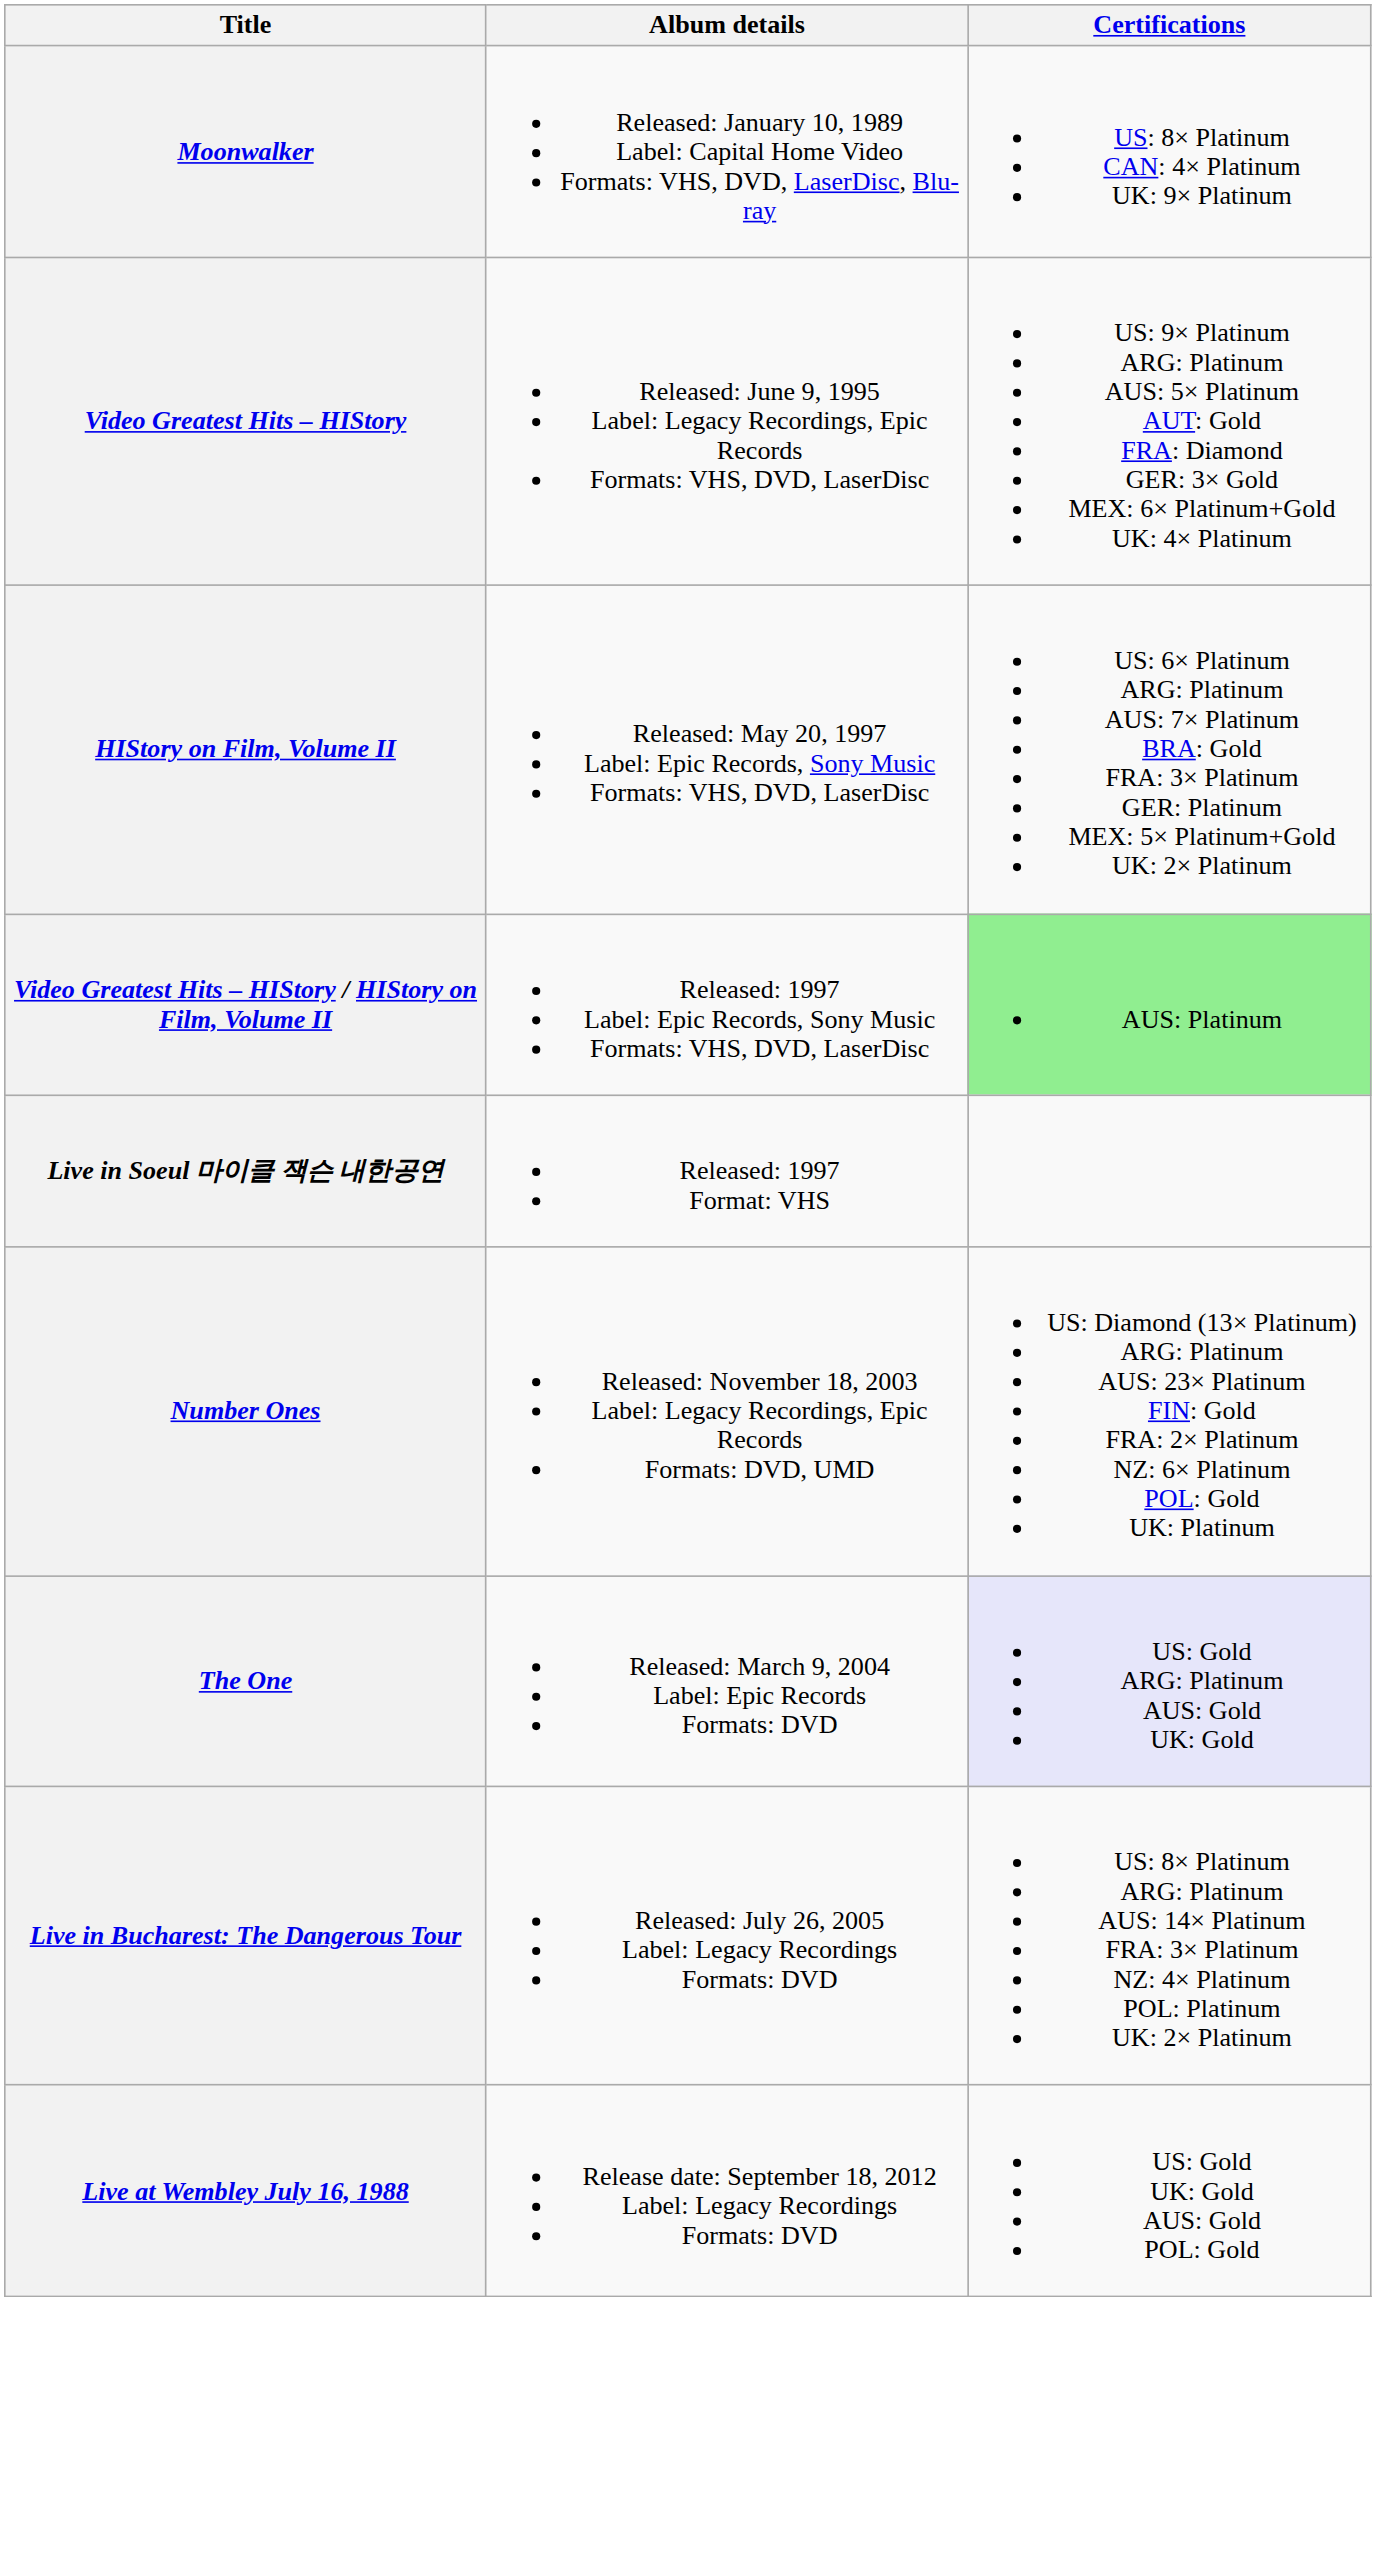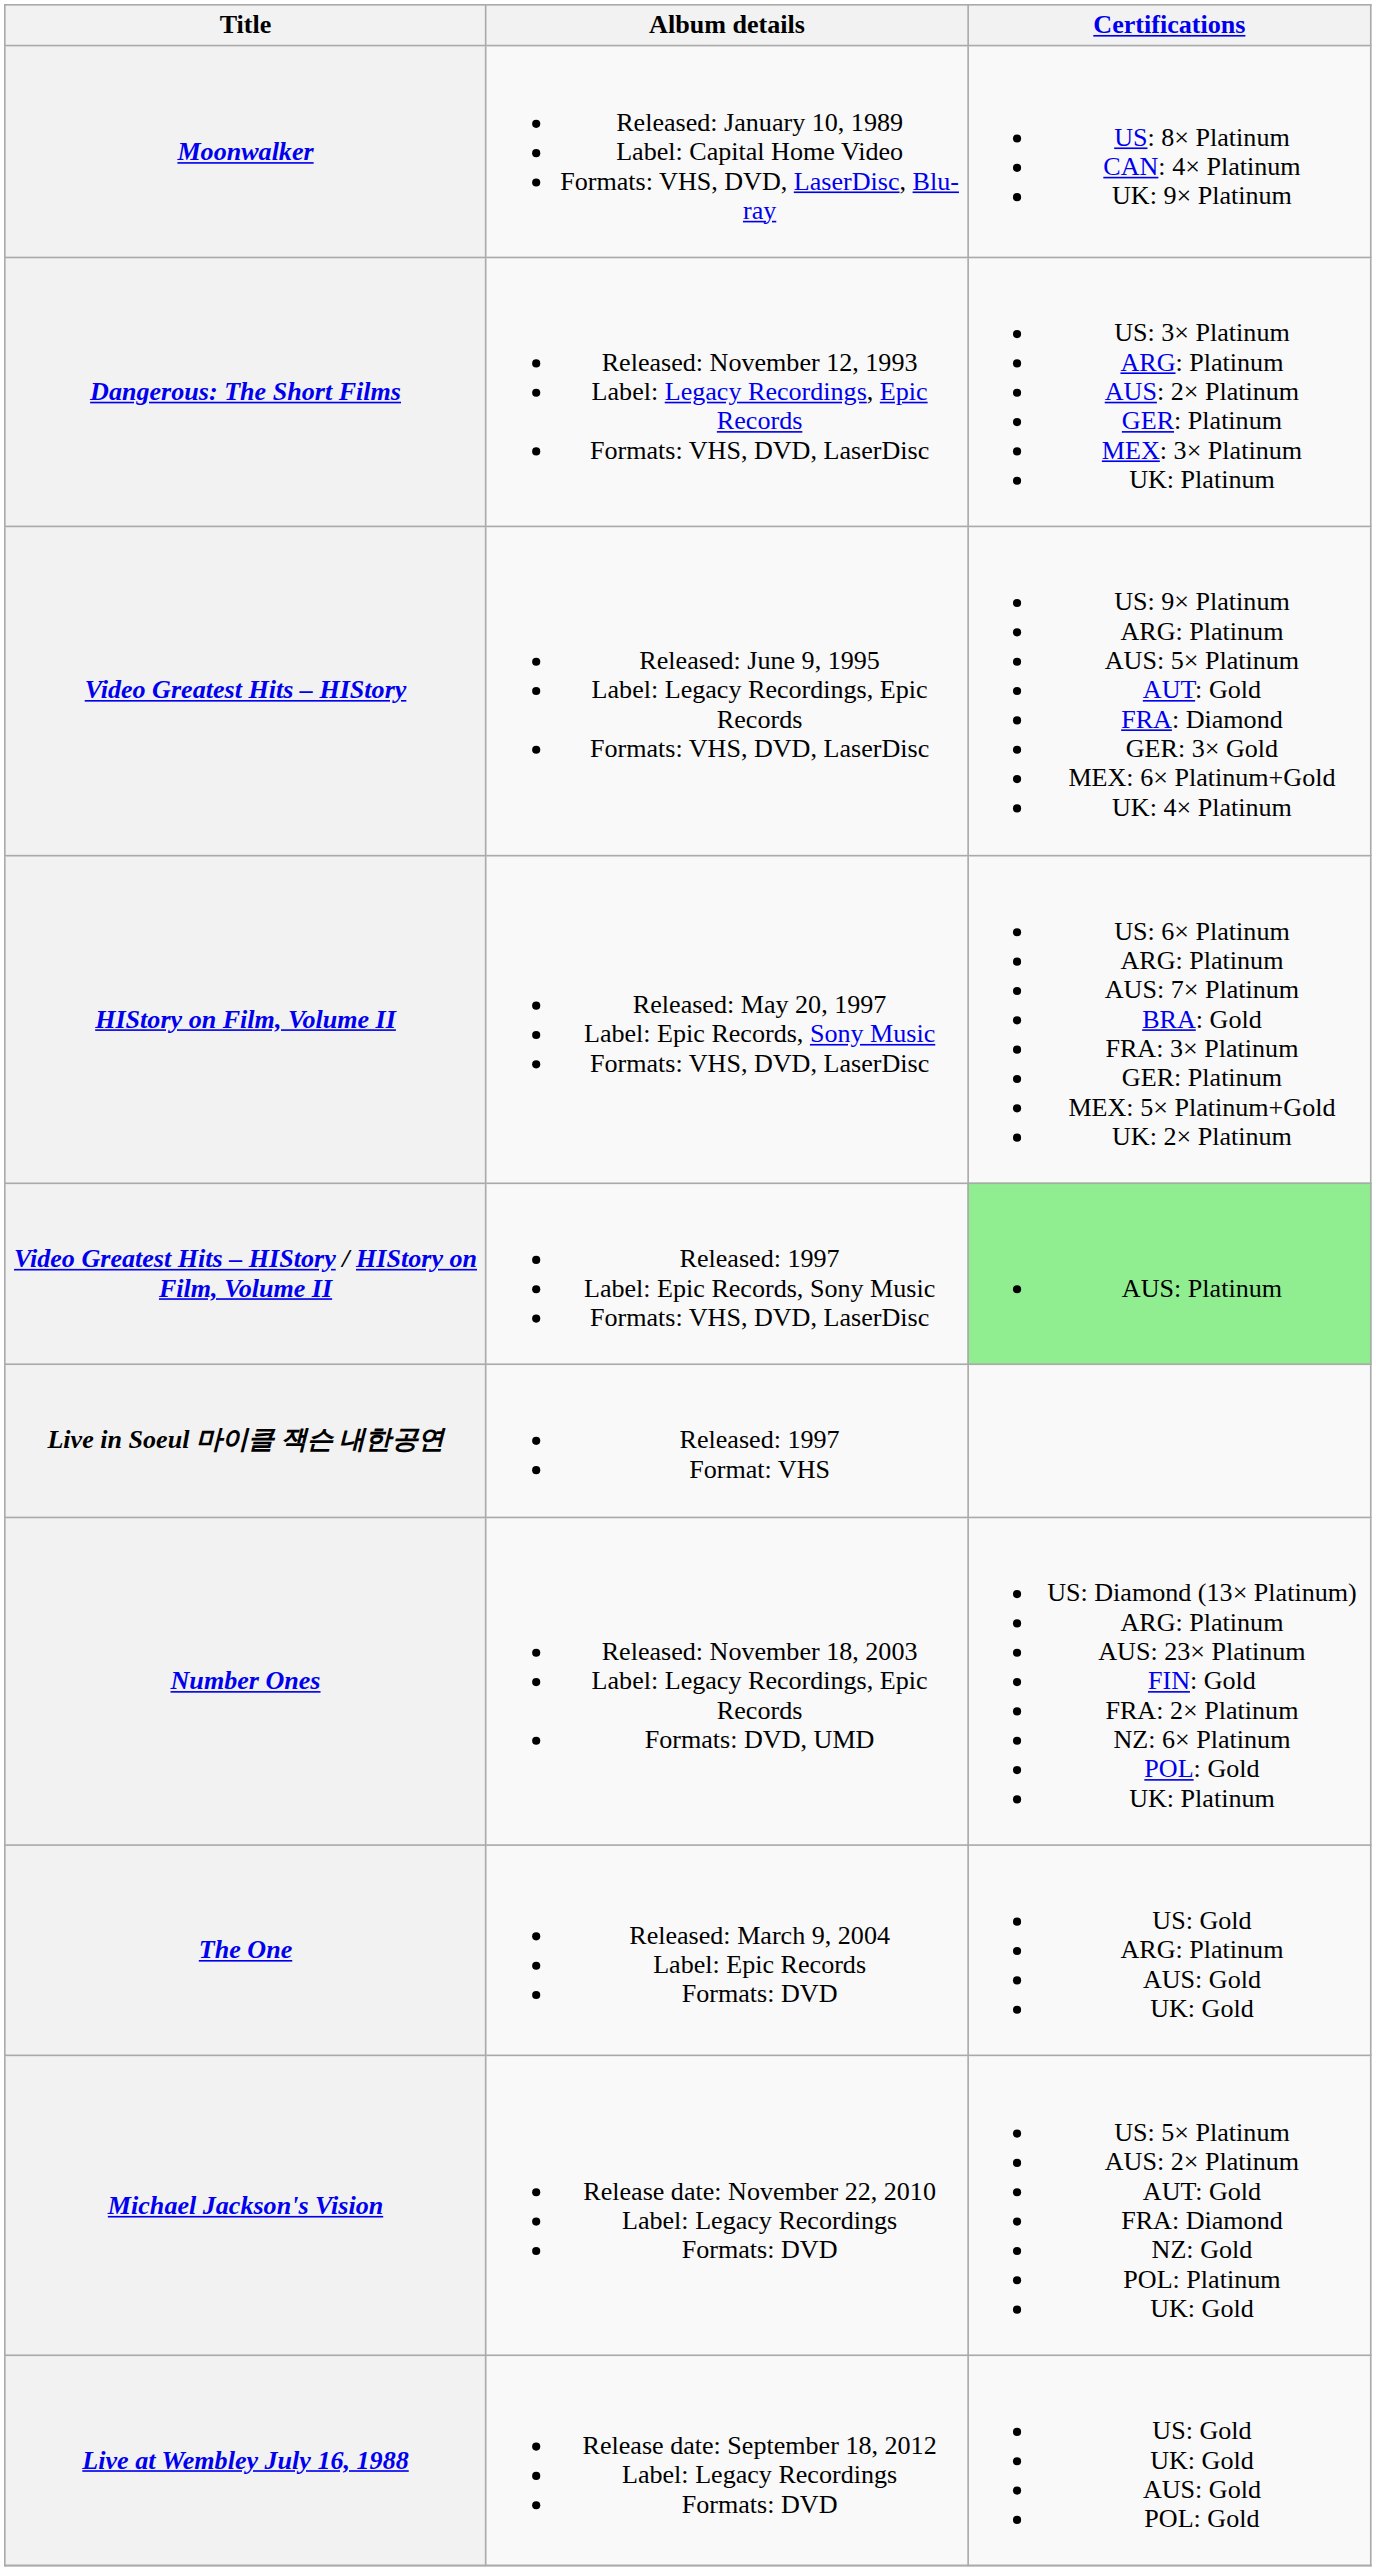+ row: Dangerous: The Short Films | Released: November 12, 1993 Label: Legacy Recordings, Epic Records Formats: VHS, DVD, LaserDisc | US: 3× Platinum ARG: Platinum AUS: 2× Platinum GER: Platinum MEX: 3× Platinum UK: Platinum
The One | Certifications: lavender background -> no background
- row: Live in Bucharest: The Dangerous Tour | Released: July 26, 2005 Label: Legacy Recordings Formats: DVD | US: 8× Platinum ARG: Platinum AUS: 14× Platinum FRA: 3× Platinum NZ: 4× Platinum POL: Platinum UK: 2× Platinum
+ row: Michael Jackson's Vision | Release date: November 22, 2010 Label: Legacy Recordings Formats: DVD | US: 5× Platinum AUS: 2× Platinum AUT: Gold FRA: Diamond NZ: Gold POL: Platinum UK: Gold
